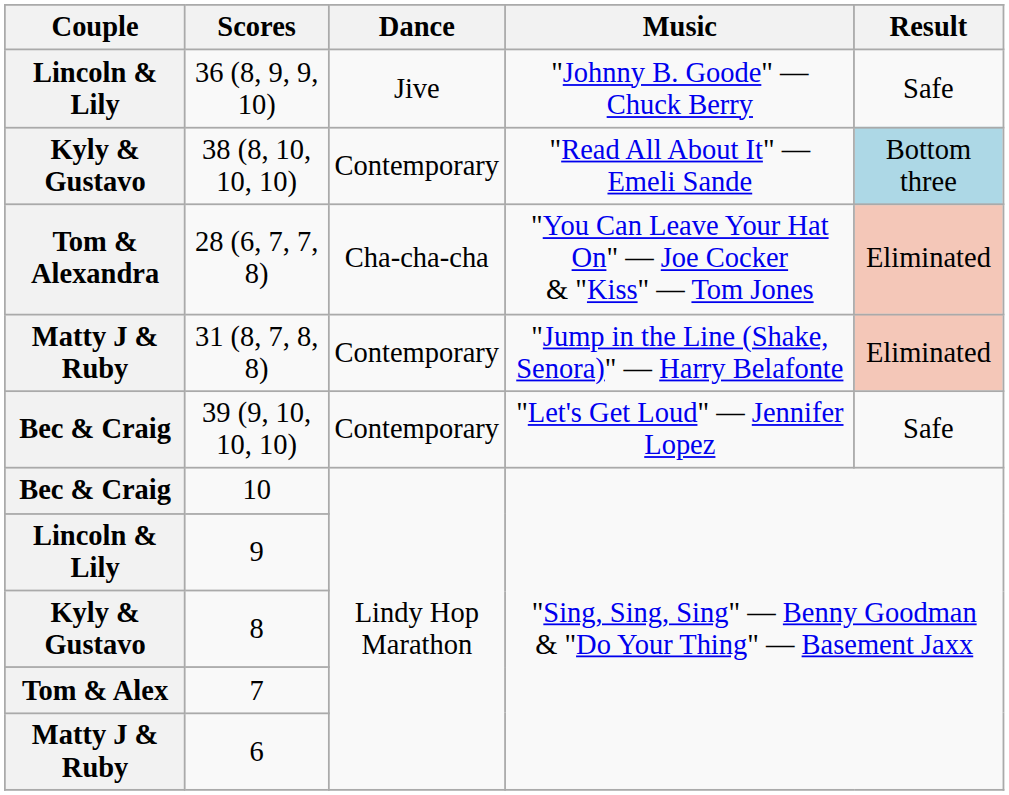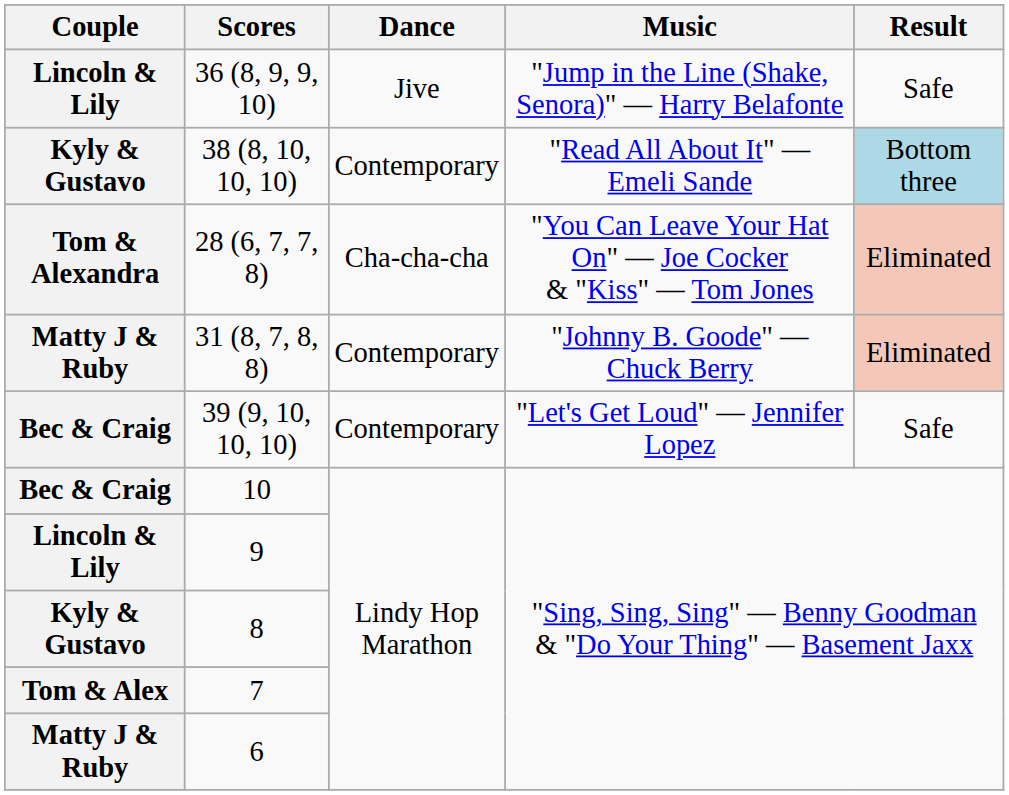36 (8, 9, 9, 10) | Music: "Johnny B. Goode" — Chuck Berry -> "Jump in the Line (Shake, Senora)" — Harry Belafonte
31 (8, 7, 8, 8) | Music: "Jump in the Line (Shake, Senora)" — Harry Belafonte -> "Johnny B. Goode" — Chuck Berry
